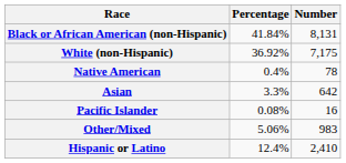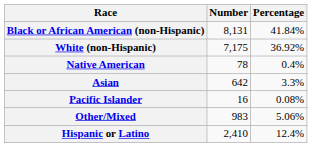columns swapped: Number <-> Percentage
